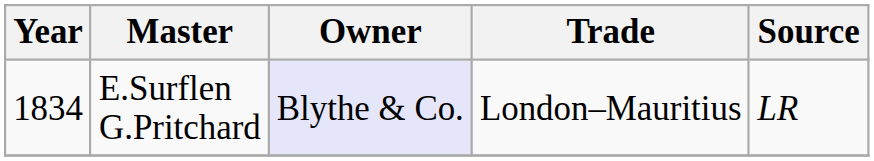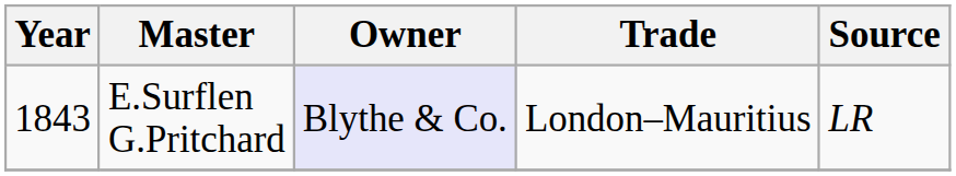E.Surflen G.Pritchard | Year: 1834 -> 1843
